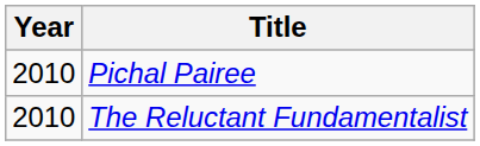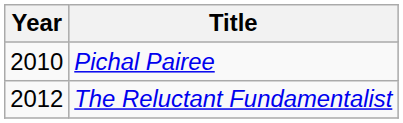The Reluctant Fundamentalist | Year: 2010 -> 2012
